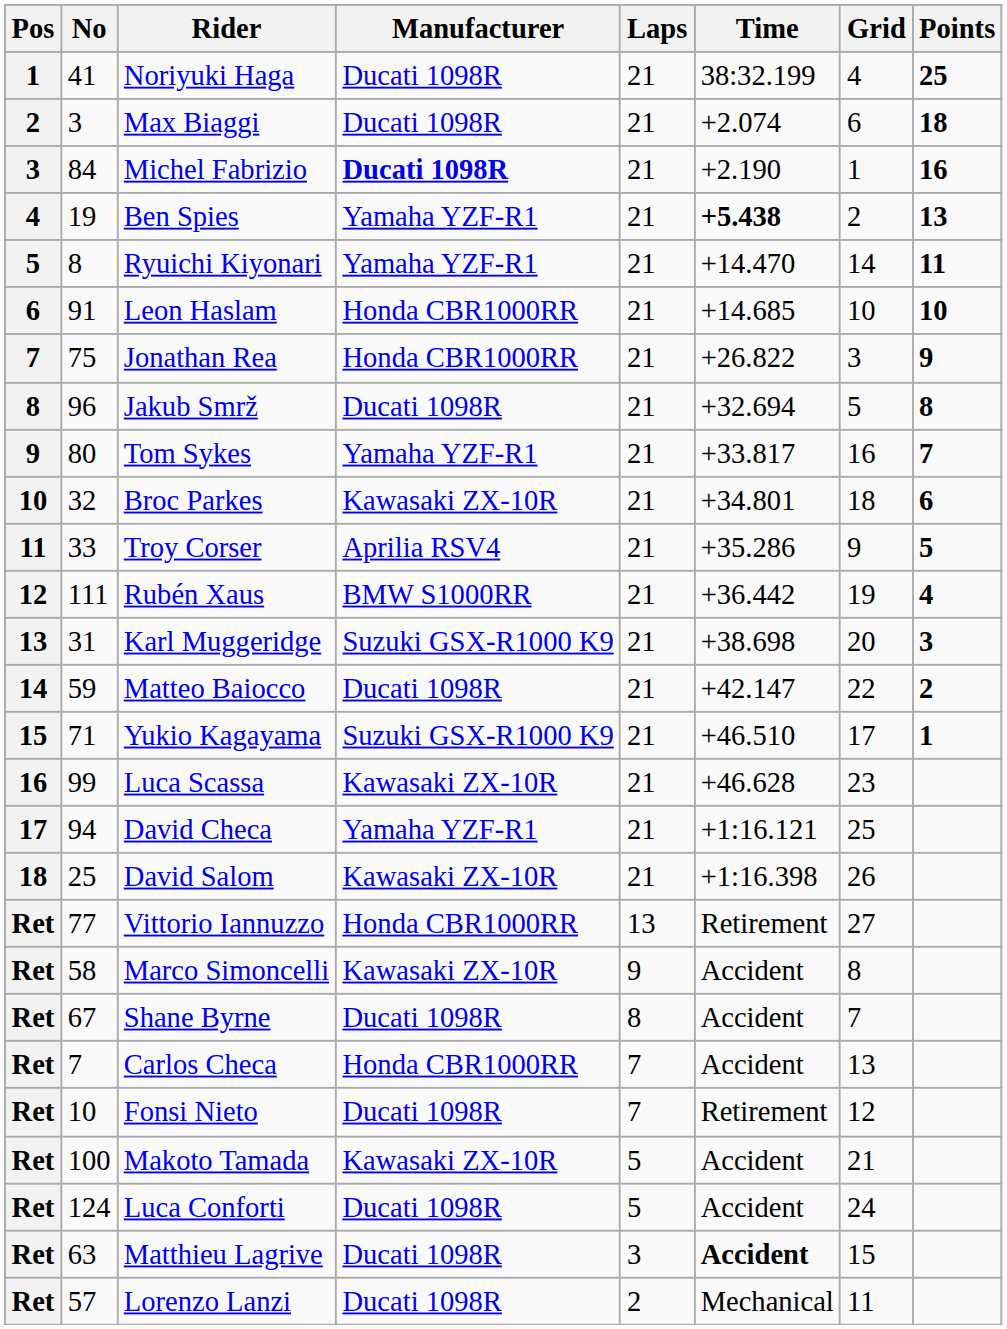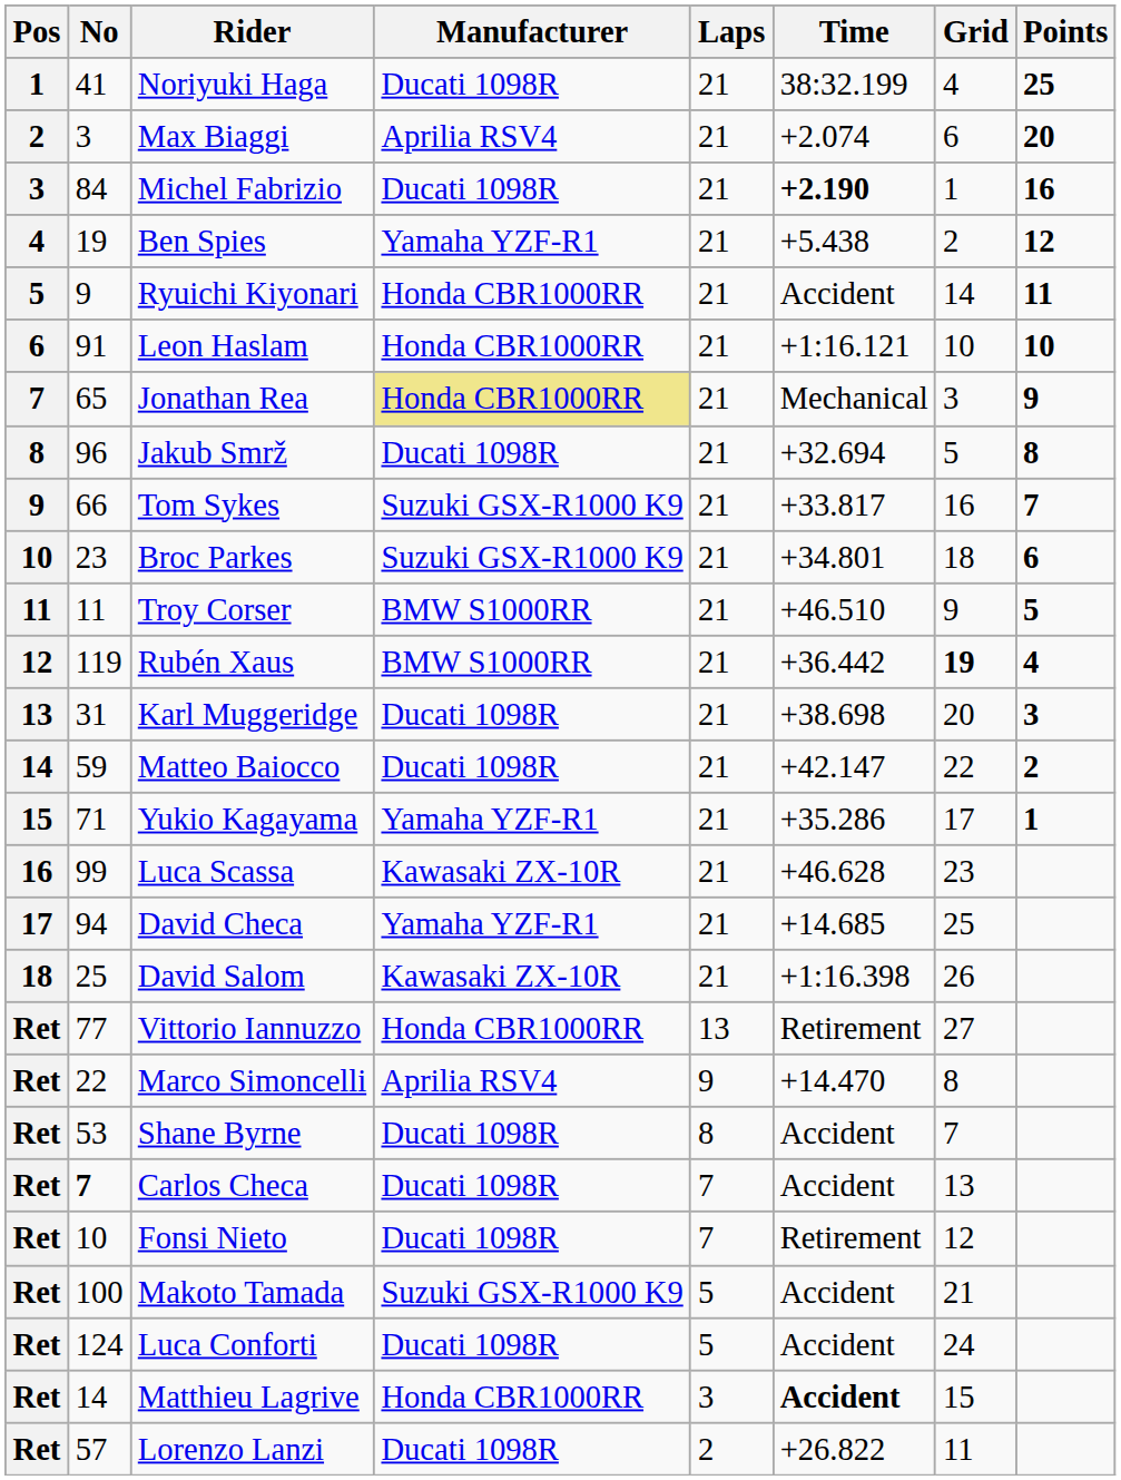Max Biaggi | Manufacturer: Ducati 1098R -> Aprilia RSV4
Max Biaggi | Points: 18 -> 20
Michel Fabrizio | Manufacturer: bold -> normal
Michel Fabrizio | Time: normal -> bold
Ben Spies | Time: bold -> normal
Ben Spies | Points: 13 -> 12
Ryuichi Kiyonari | No: 8 -> 9
Ryuichi Kiyonari | Manufacturer: Yamaha YZF-R1 -> Honda CBR1000RR
Ryuichi Kiyonari | Time: +14.470 -> Accident
Leon Haslam | Time: +14.685 -> +1:16.121
Jonathan Rea | No: 75 -> 65
Jonathan Rea | Manufacturer: no background -> khaki background
Jonathan Rea | Time: +26.822 -> Mechanical
Tom Sykes | No: 80 -> 66
Tom Sykes | Manufacturer: Yamaha YZF-R1 -> Suzuki GSX-R1000 K9
Broc Parkes | No: 32 -> 23
Broc Parkes | Manufacturer: Kawasaki ZX-10R -> Suzuki GSX-R1000 K9
Troy Corser | No: 33 -> 11
Troy Corser | Manufacturer: Aprilia RSV4 -> BMW S1000RR
Troy Corser | Time: +35.286 -> +46.510
Rubén Xaus | No: 111 -> 119
Rubén Xaus | Grid: normal -> bold
Karl Muggeridge | Manufacturer: Suzuki GSX-R1000 K9 -> Ducati 1098R
Yukio Kagayama | Manufacturer: Suzuki GSX-R1000 K9 -> Yamaha YZF-R1
Yukio Kagayama | Time: +46.510 -> +35.286
David Checa | Time: +1:16.121 -> +14.685
Marco Simoncelli | No: 58 -> 22
Marco Simoncelli | Manufacturer: Kawasaki ZX-10R -> Aprilia RSV4
Marco Simoncelli | Time: Accident -> +14.470
Shane Byrne | No: 67 -> 53
Carlos Checa | No: normal -> bold
Carlos Checa | Manufacturer: Honda CBR1000RR -> Ducati 1098R
Makoto Tamada | Manufacturer: Kawasaki ZX-10R -> Suzuki GSX-R1000 K9
Matthieu Lagrive | No: 63 -> 14
Matthieu Lagrive | Manufacturer: Ducati 1098R -> Honda CBR1000RR
Lorenzo Lanzi | Time: Mechanical -> +26.822
